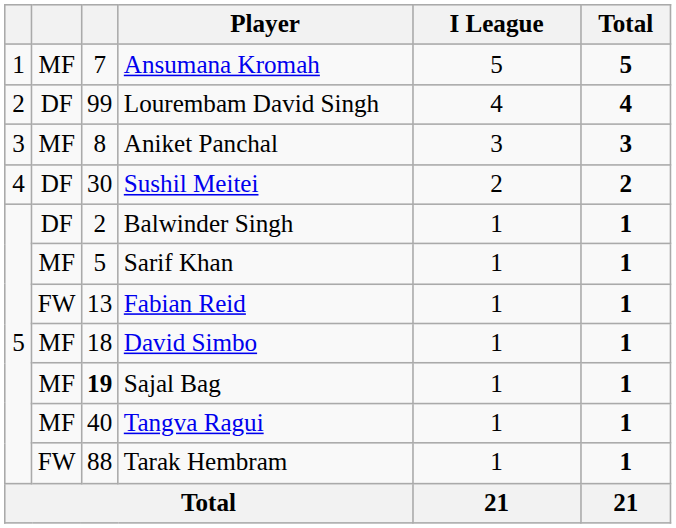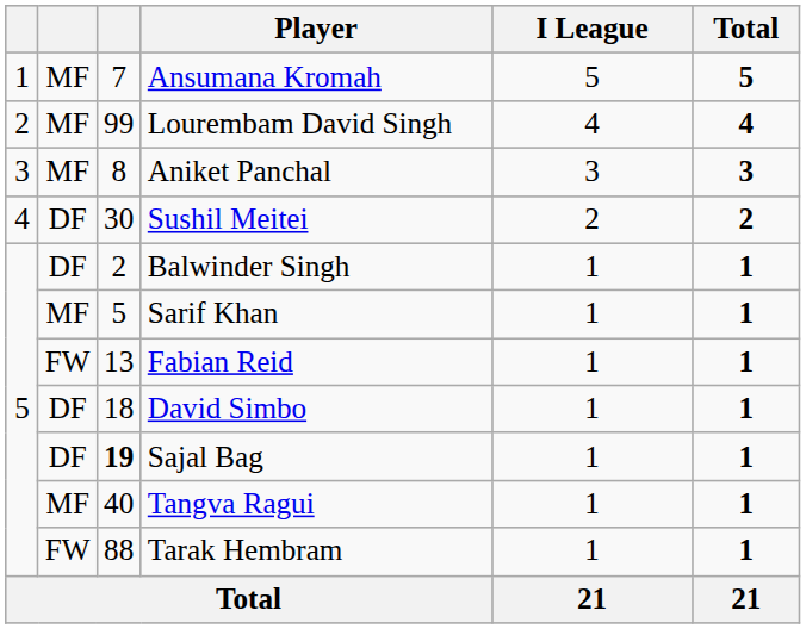Lourembam David Singh | column 2: DF -> MF
David Simbo | column 2: MF -> DF
Sajal Bag | column 2: MF -> DF
